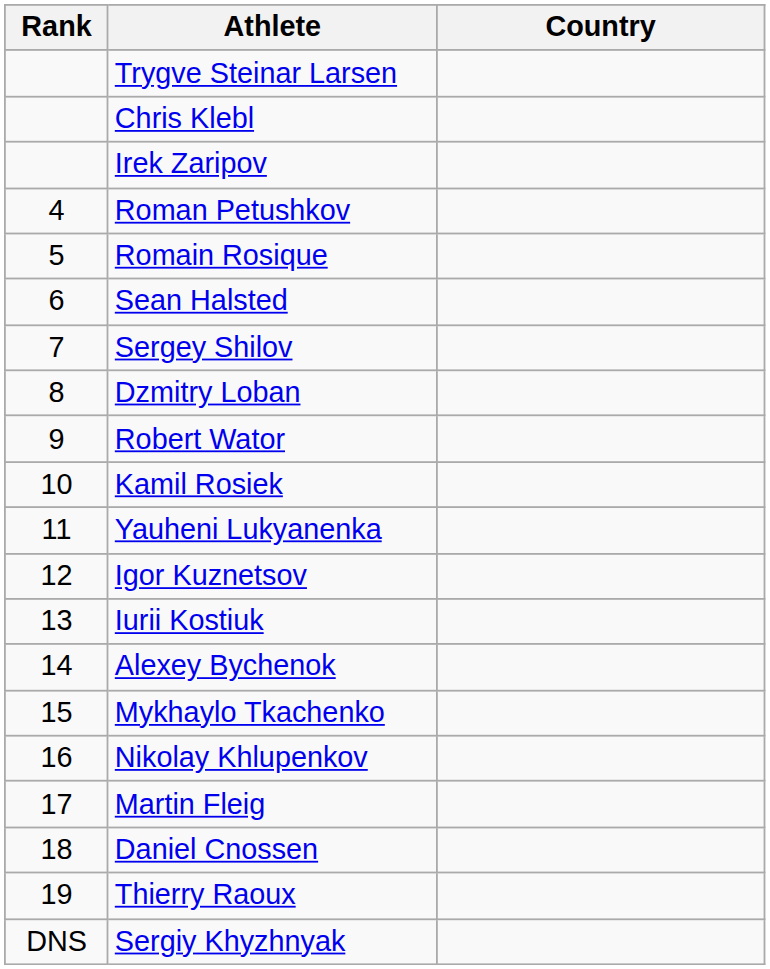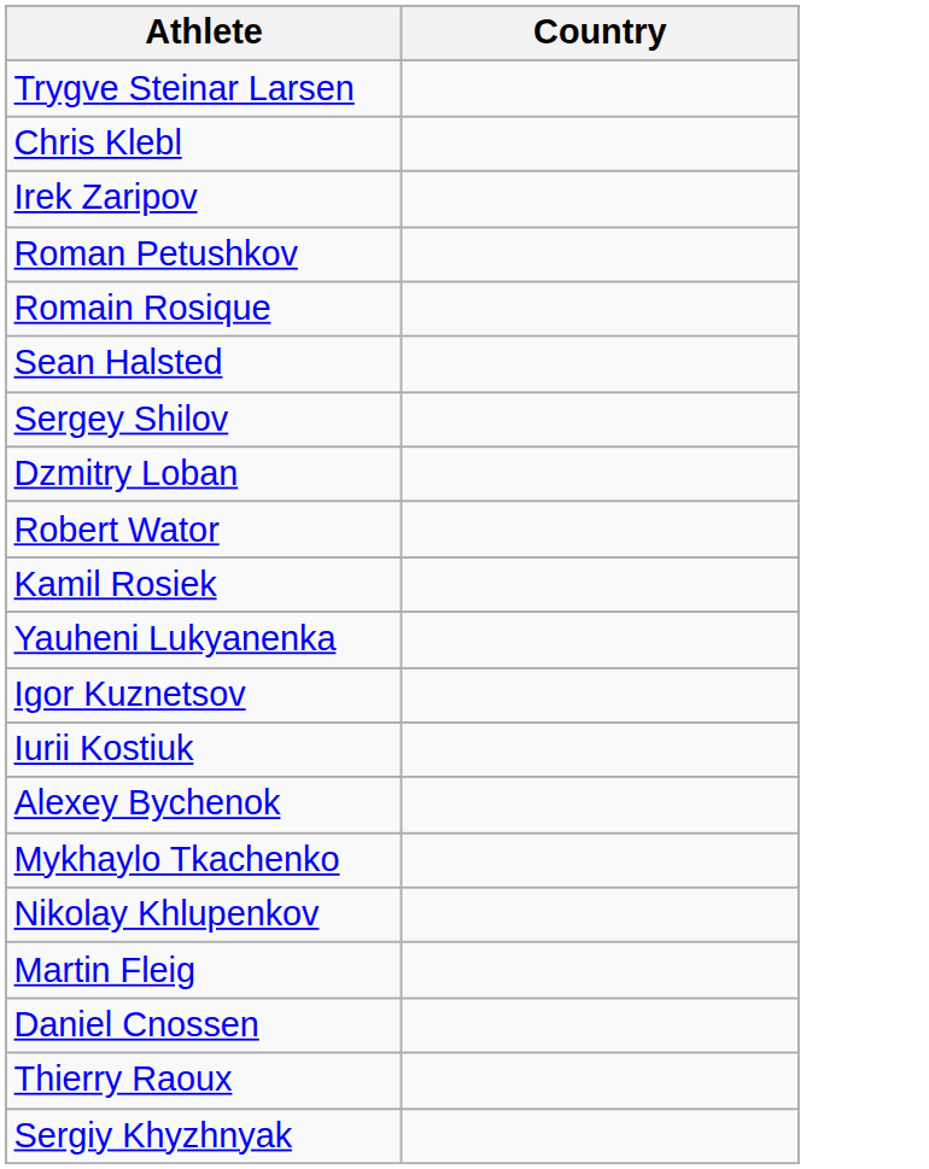- column: Rank | 4 | 5 | 6 | 7 | 8 | 9 | 10 | 11 | 12 | 13 | 14 | 15 | 16 | 17 | 18 | 19 | DNS
